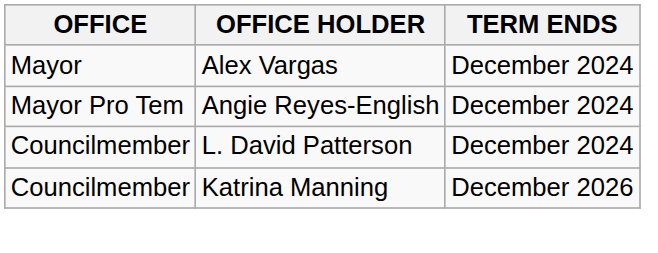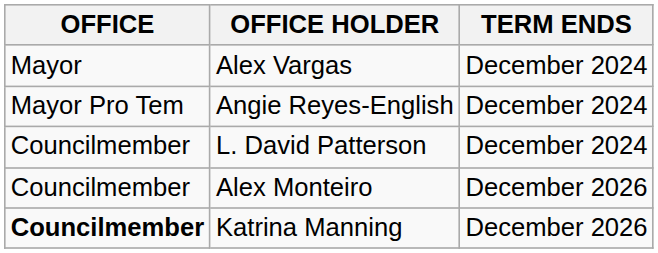+ row: Councilmember | Alex Monteiro | December 2026
Katrina Manning | OFFICE: normal -> bold
